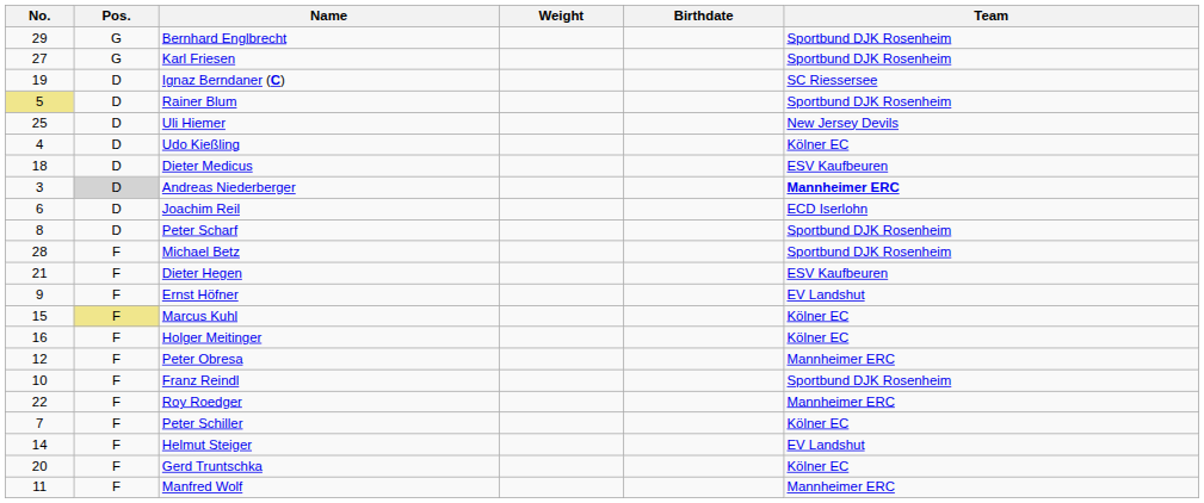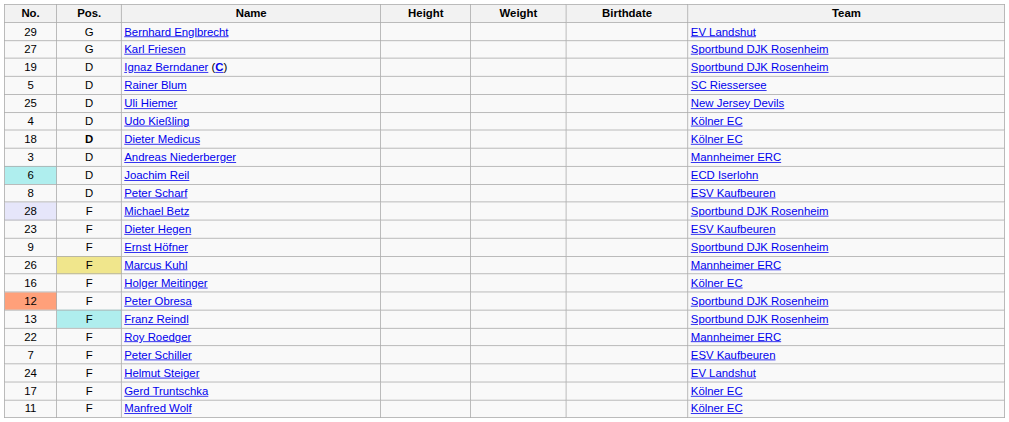+ column: Height
Bernhard Englbrecht | Team: Sportbund DJK Rosenheim -> EV Landshut
Ignaz Berndaner (C) | Team: SC Riessersee -> Sportbund DJK Rosenheim
Rainer Blum | No.: khaki background -> no background
Rainer Blum | Team: Sportbund DJK Rosenheim -> SC Riessersee
Dieter Medicus | Pos.: normal -> bold
Dieter Medicus | Team: ESV Kaufbeuren -> Kölner EC
Andreas Niederberger | Pos.: lightgrey background -> no background
Andreas Niederberger | Team: bold -> normal
Joachim Reil | No.: no background -> paleturquoise background
Peter Scharf | Team: Sportbund DJK Rosenheim -> ESV Kaufbeuren
Michael Betz | No.: no background -> lavender background
Dieter Hegen | No.: 21 -> 23
Ernst Höfner | Team: EV Landshut -> Sportbund DJK Rosenheim
Marcus Kuhl | No.: 15 -> 26
Marcus Kuhl | Team: Kölner EC -> Mannheimer ERC
Peter Obresa | No.: no background -> lightsalmon background
Peter Obresa | Team: Mannheimer ERC -> Sportbund DJK Rosenheim
Franz Reindl | No.: 10 -> 13
Franz Reindl | Pos.: no background -> paleturquoise background
Peter Schiller | Team: Kölner EC -> ESV Kaufbeuren
Helmut Steiger | No.: 14 -> 24
Gerd Truntschka | No.: 20 -> 17
Manfred Wolf | Team: Mannheimer ERC -> Kölner EC
